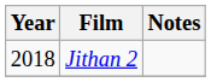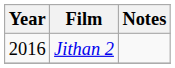Jithan 2 | Year: 2018 -> 2016
